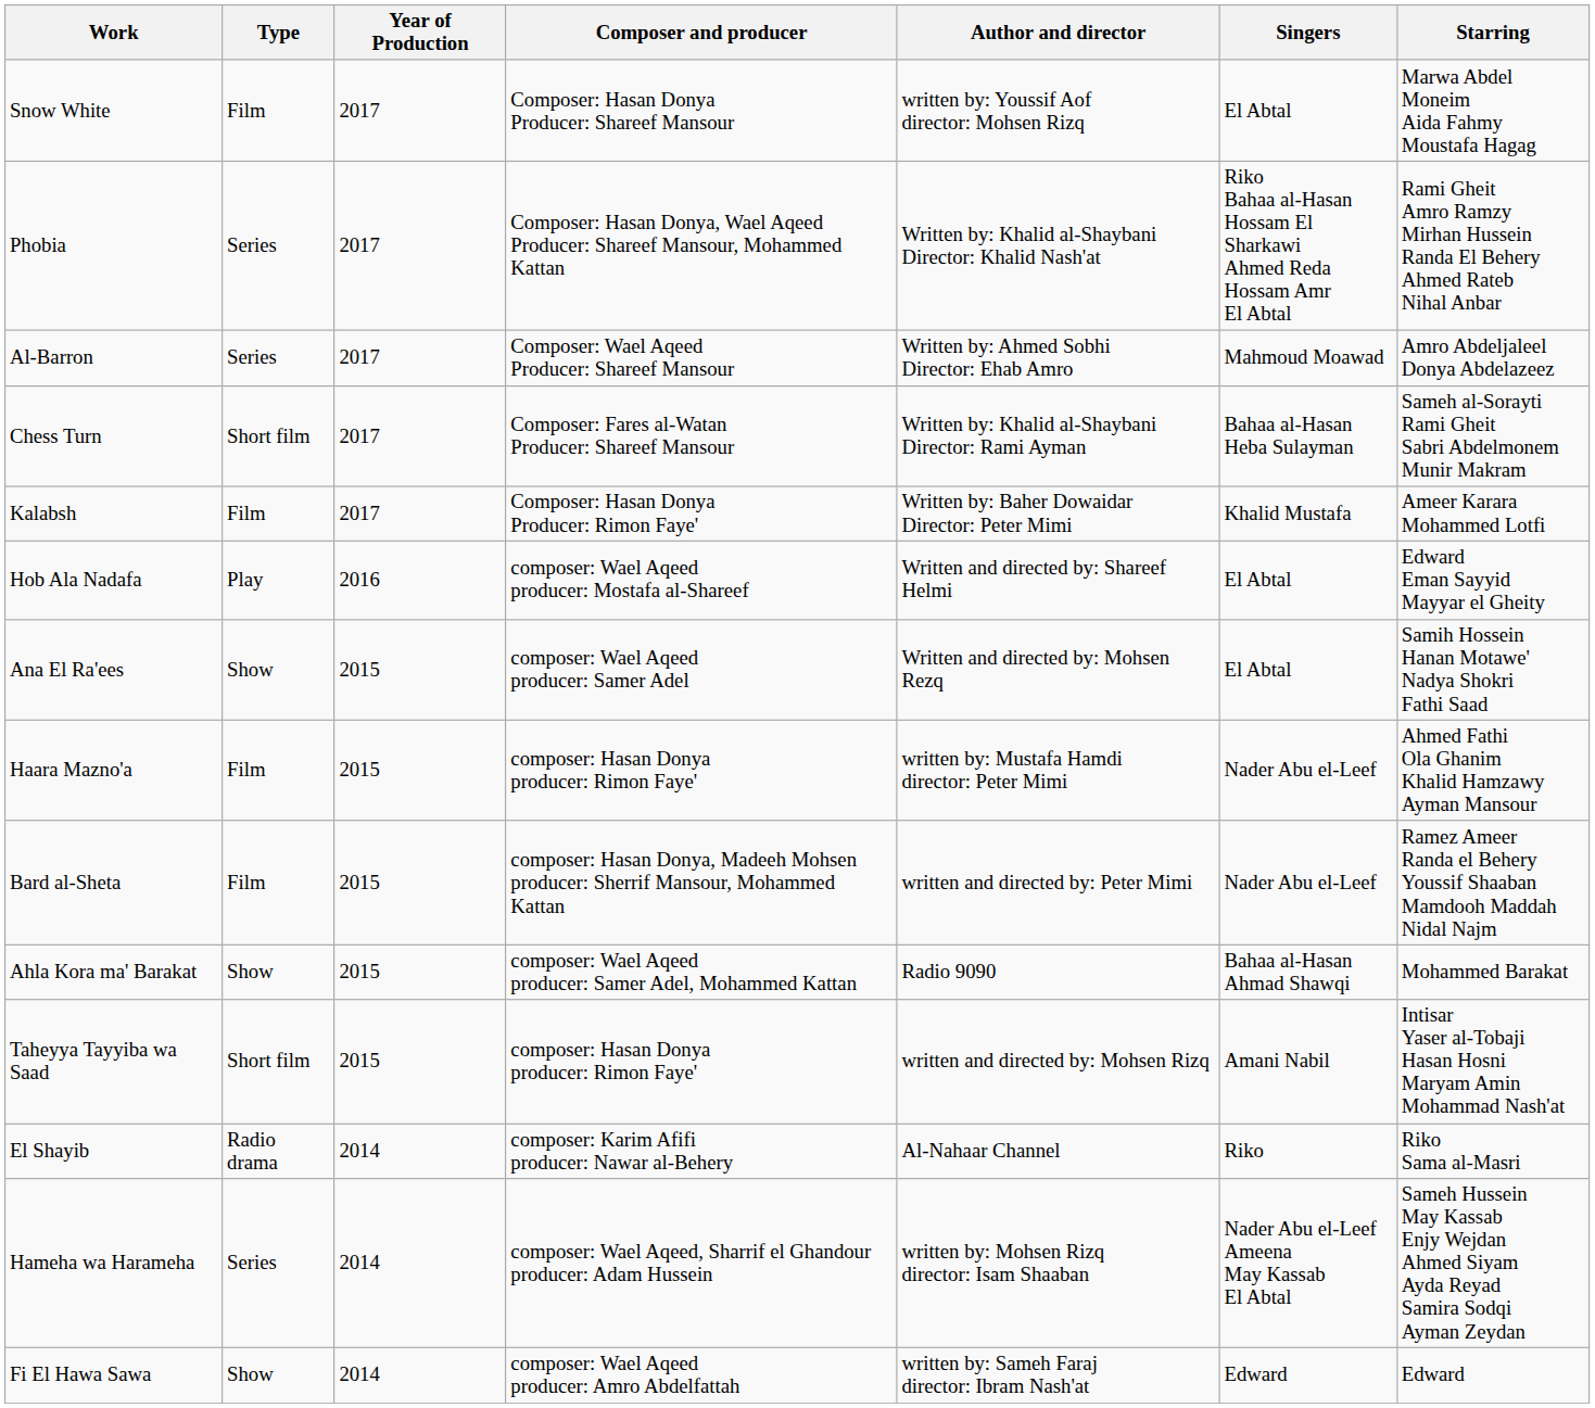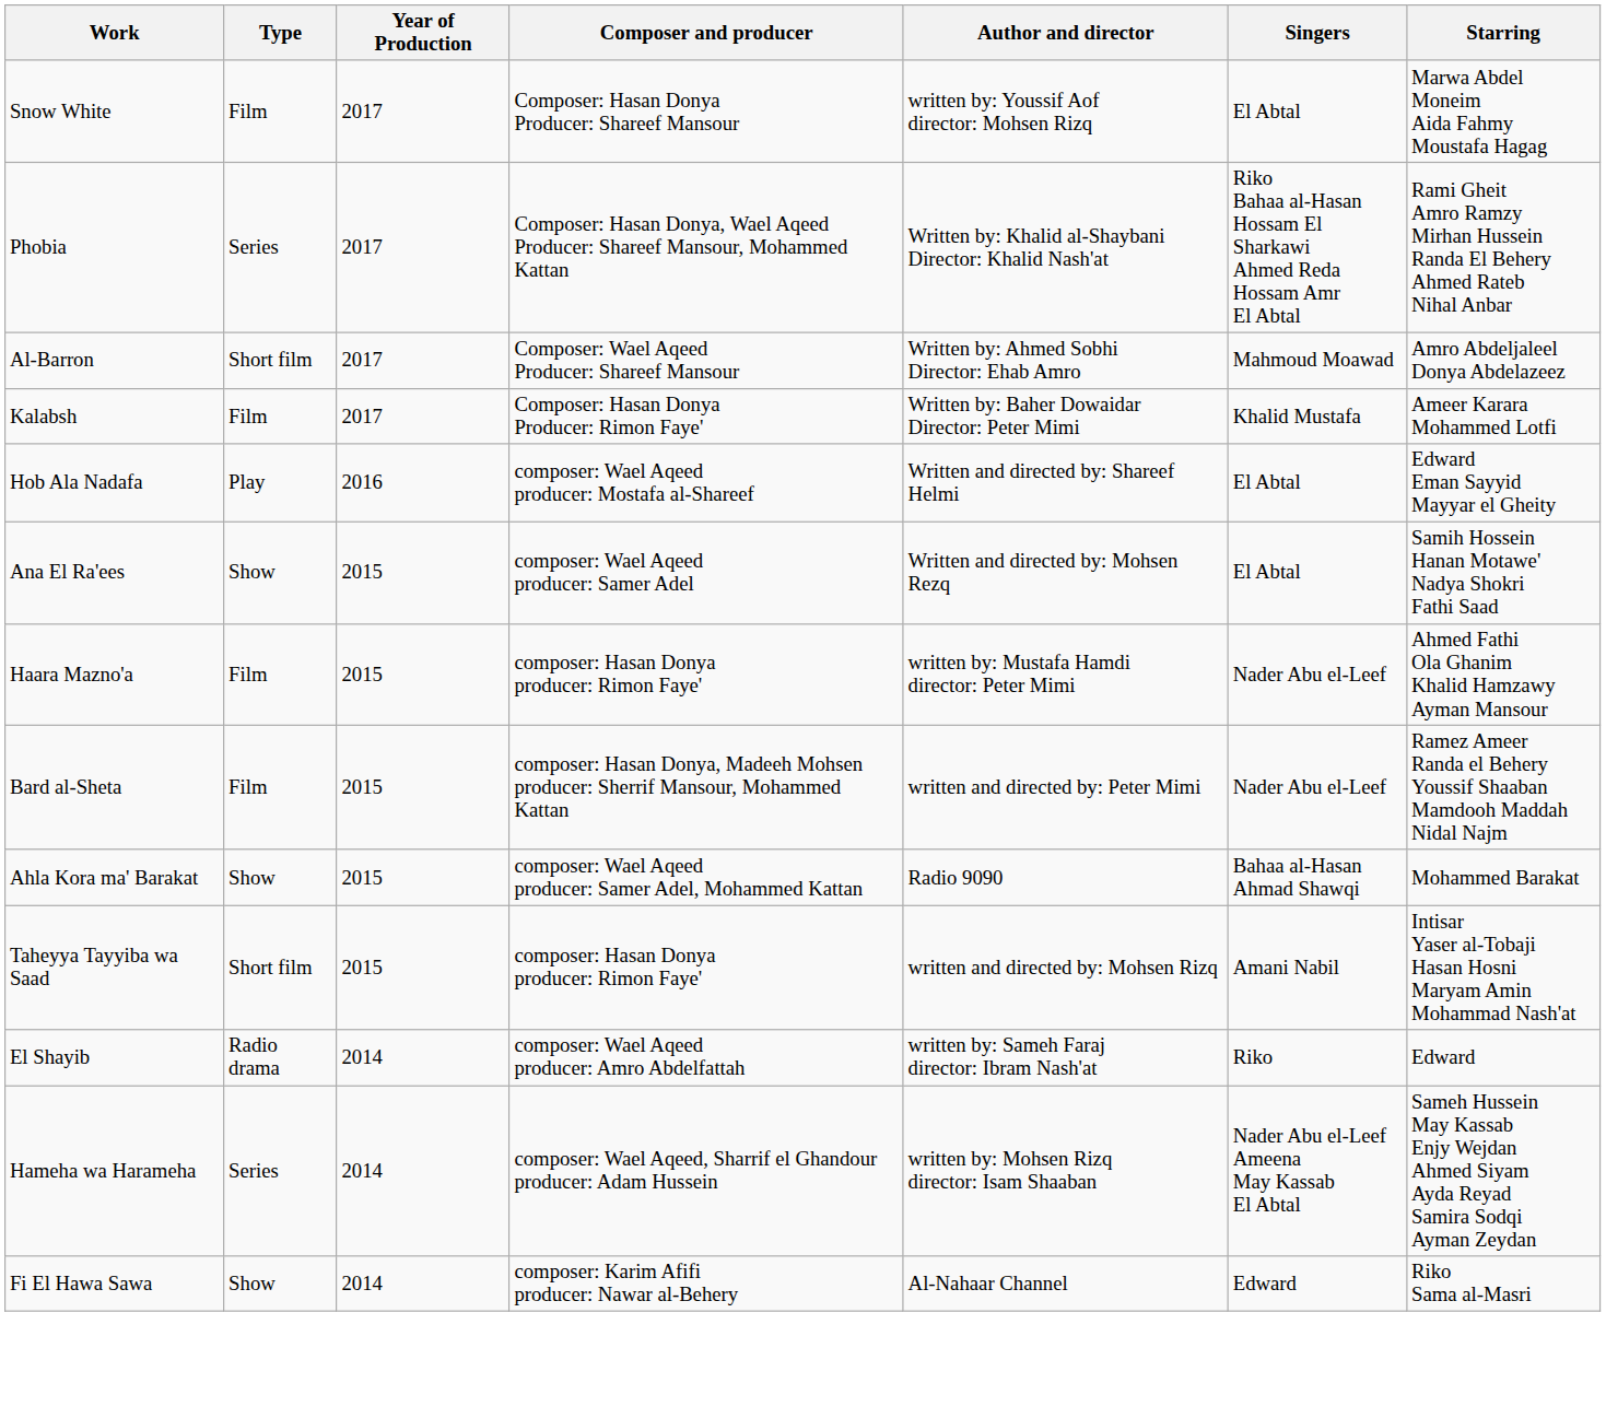Al-Barron | Type: Series -> Short film
- row: Chess Turn | Short film | 2017 | Composer: Fares al-Watan Producer: Shareef Mansour | Written by: Khalid al-Shaybani Director: Rami Ayman | Bahaa al-Hasan Heba Sulayman | Sameh al-Sorayti Rami Gheit Sabri Abdelmonem Munir Makram
El Shayib | Composer and producer: composer: Karim Afifi producer: Nawar al-Behery -> composer: Wael Aqeed producer: Amro Abdelfattah
El Shayib | Author and director: Al-Nahaar Channel -> written by: Sameh Faraj director: Ibram Nash'at
El Shayib | Starring: Riko Sama al-Masri -> Edward
Fi El Hawa Sawa | Composer and producer: composer: Wael Aqeed producer: Amro Abdelfattah -> composer: Karim Afifi producer: Nawar al-Behery
Fi El Hawa Sawa | Author and director: written by: Sameh Faraj director: Ibram Nash'at -> Al-Nahaar Channel
Fi El Hawa Sawa | Starring: Edward -> Riko Sama al-Masri
